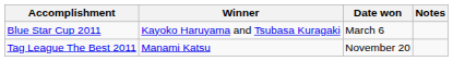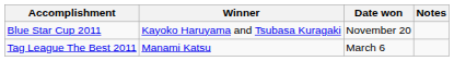Blue Star Cup 2011 | Date won: March 6 -> November 20
Tag League The Best 2011 | Date won: November 20 -> March 6
